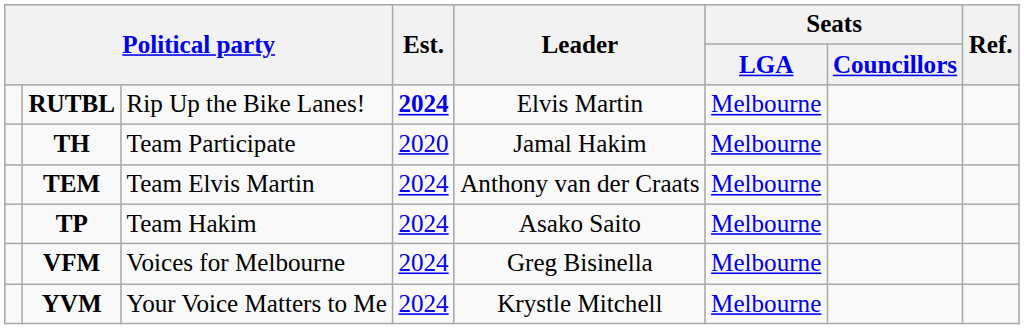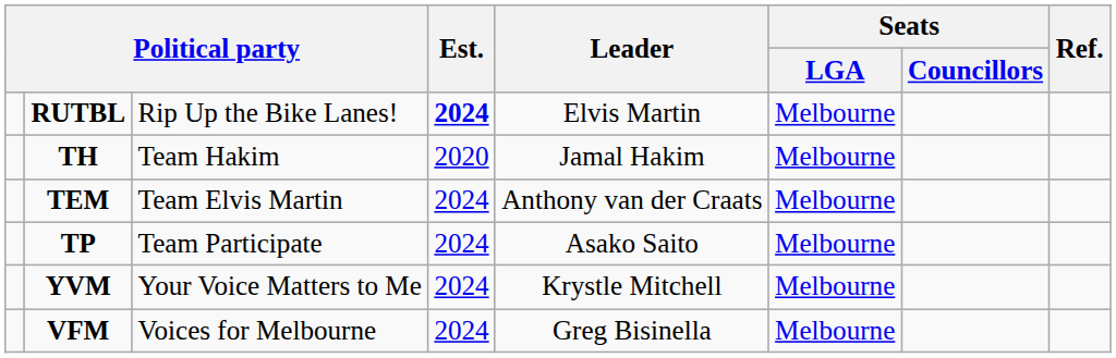TH | column 3: Team Participate -> Team Hakim
TP | column 3: Team Hakim -> Team Participate
rows swapped: VFM <-> YVM
